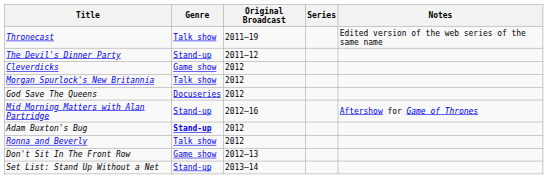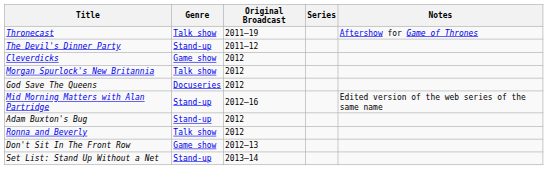Thronecast | Notes: Edited version of the web series of the same name -> Aftershow for Game of Thrones
Mid Morning Matters with Alan Partridge | Notes: Aftershow for Game of Thrones -> Edited version of the web series of the same name
Adam Buxton's Bug | Genre: bold -> normal
